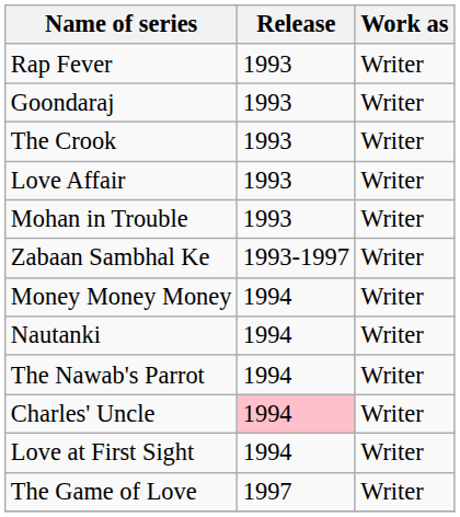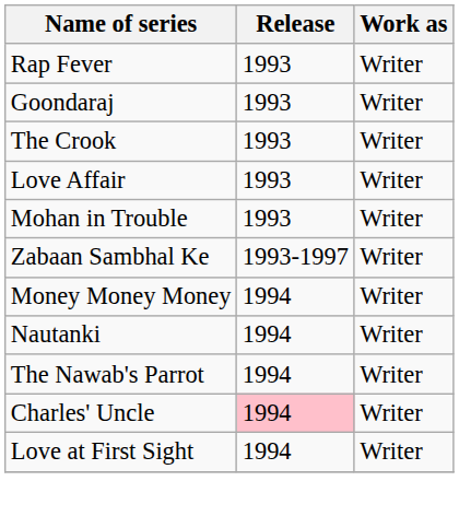- row: The Game of Love | 1997 | Writer
